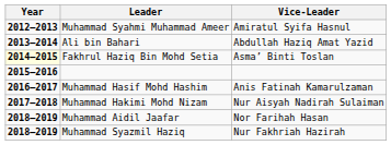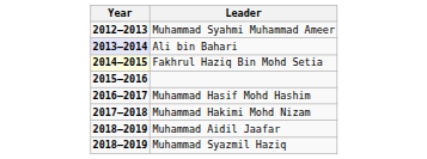- column: Vice-Leader | Amiratul Syifa Hasnul | Abdullah Haziq Amat Yazid | Asma’ Binti Toslan | Anis Fatinah Kamarulzaman | Nur Aisyah Nadirah Sulaiman | Nor Farihah Hasan | Nur Fakhriah Hazirah
Ali bin Bahari | Year: no background -> lavender background
